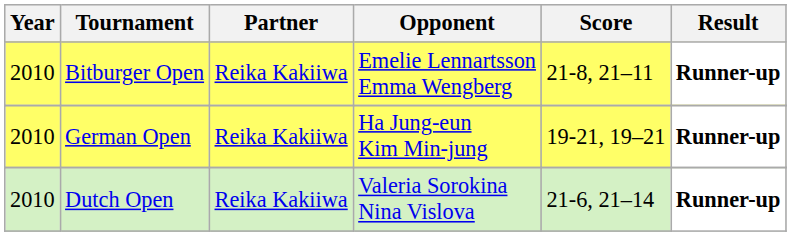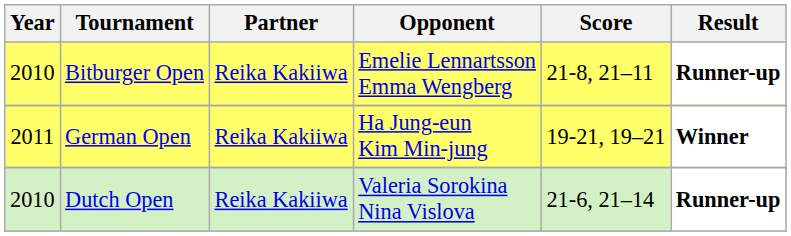German Open | Year: 2010 -> 2011
German Open | Result: Runner-up -> Winner
